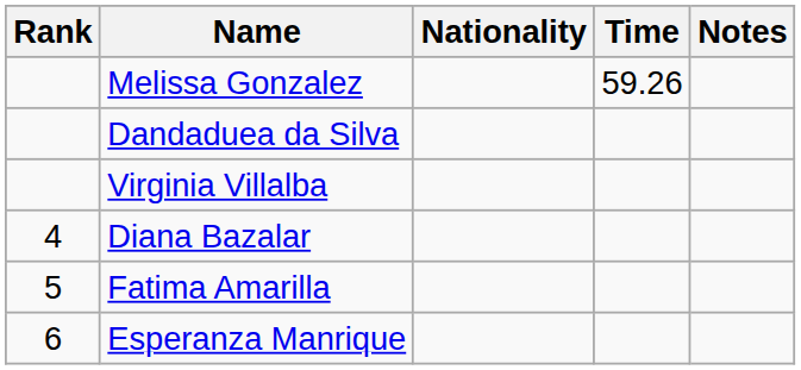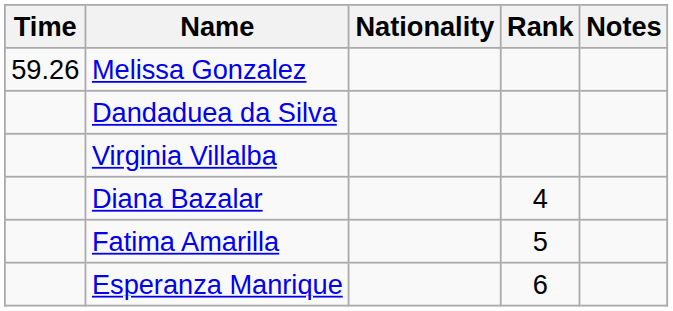columns swapped: Rank <-> Time
